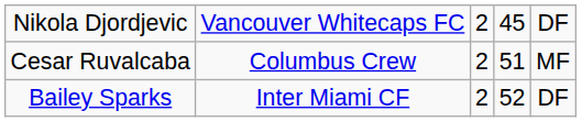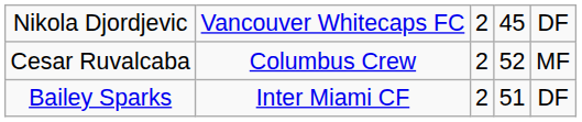Cesar Ruvalcaba | column 4: 51 -> 52
Bailey Sparks | column 4: 52 -> 51
